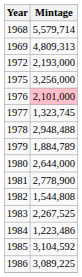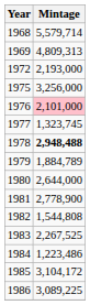1978 | Mintage: normal -> bold
1985 | Mintage: 3,104,592 -> 3,104,172
